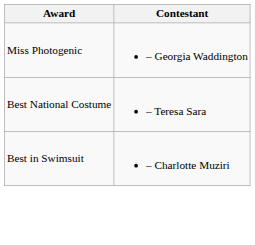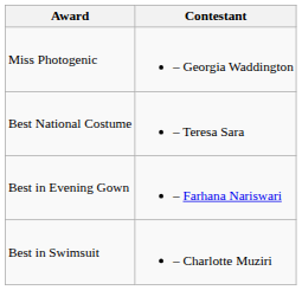+ row: Best in Evening Gown | – Farhana Nariswari
